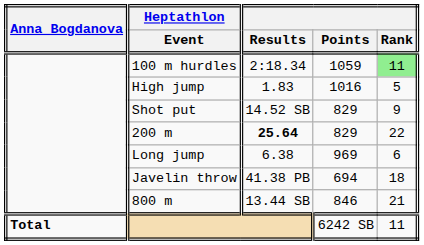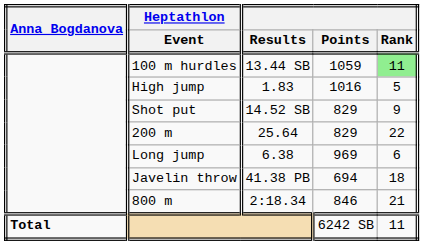100 m hurdles | Results: 2:18.34 -> 13.44 SB
200 m | Results: bold -> normal
800 m | Results: 13.44 SB -> 2:18.34
